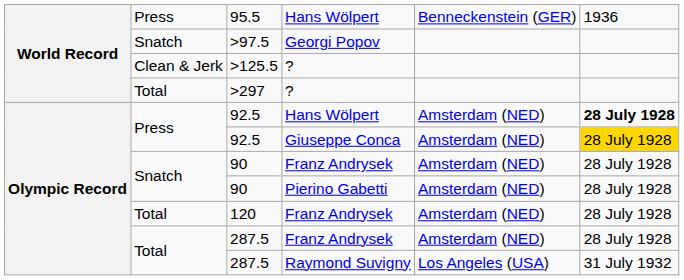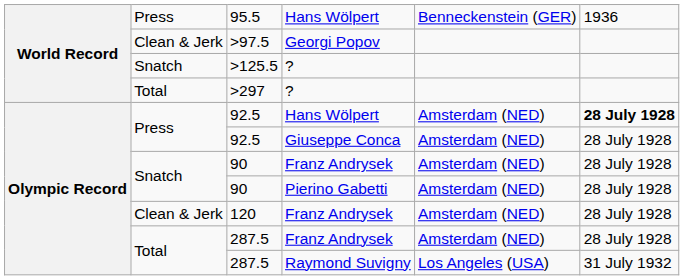>97.5 | column 2: Snatch -> Clean & Jerk
>125.5 | column 2: Clean & Jerk -> Snatch
92.5 / Giuseppe Conca | column 6: gold background -> no background
120 | column 2: Total -> Clean & Jerk
